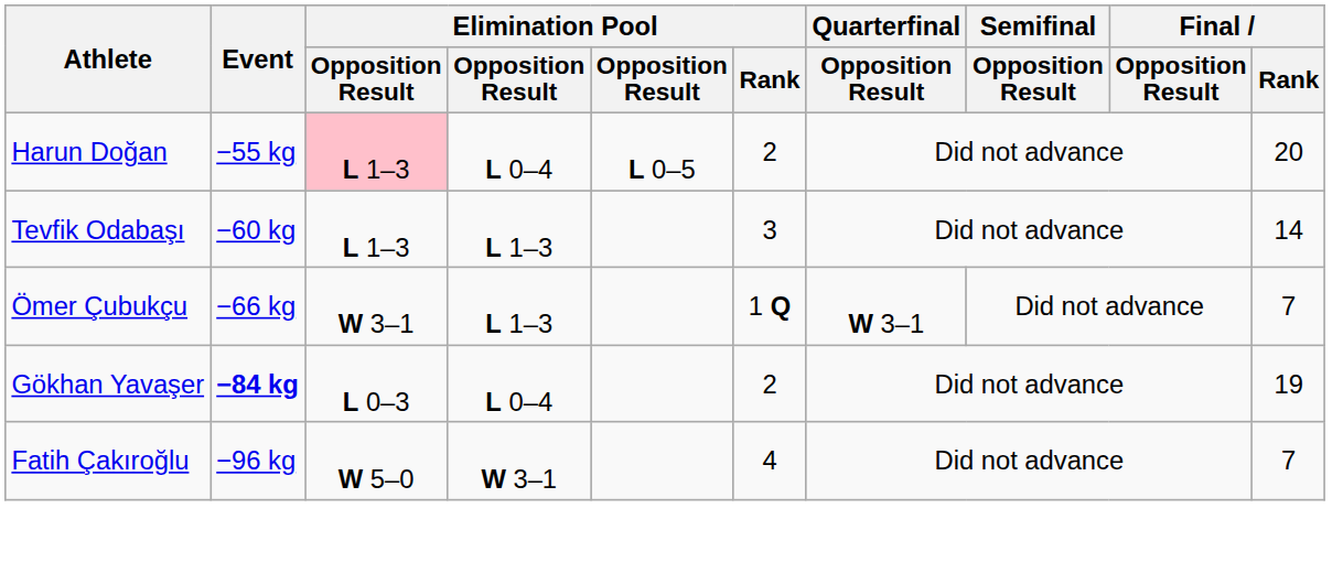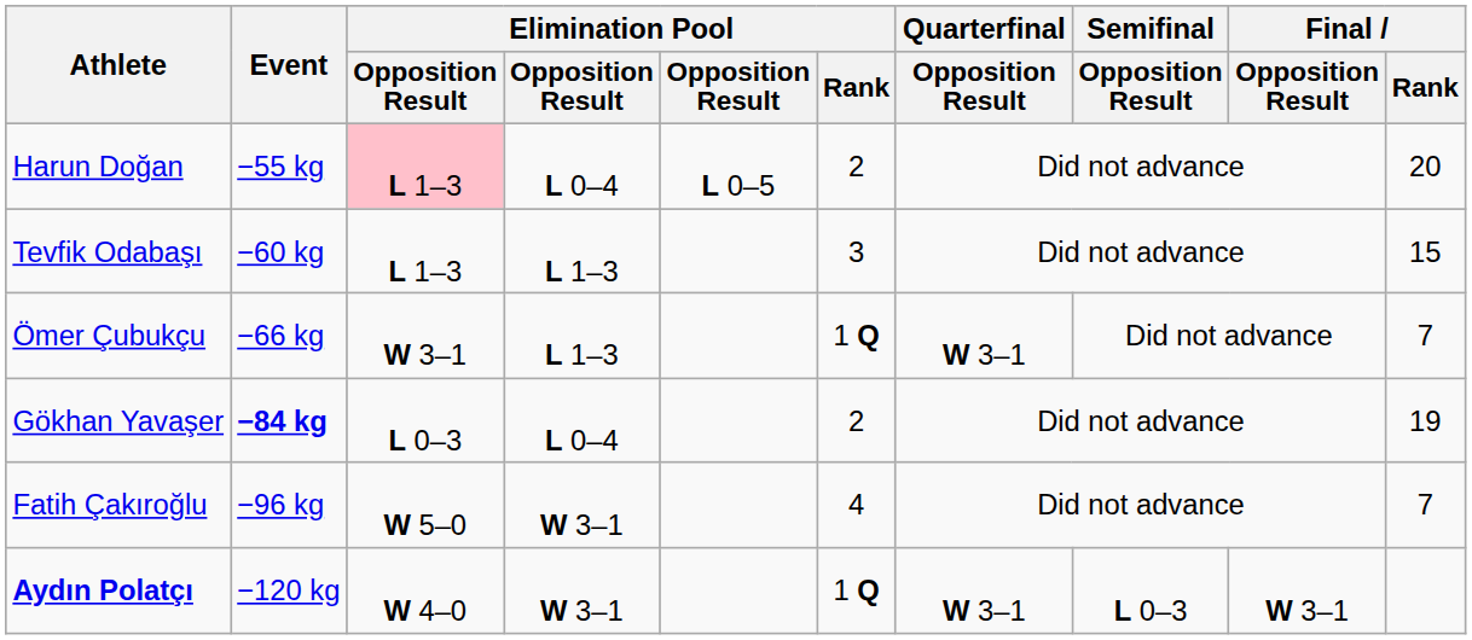Tevfik Odabaşı | Final / Rank: 14 -> 15
+ row: Aydın Polatçı | −120 kg | W 4–0 | W 3–1 | 1 Q | W 3–1 | L 0–3 | W 3–1
